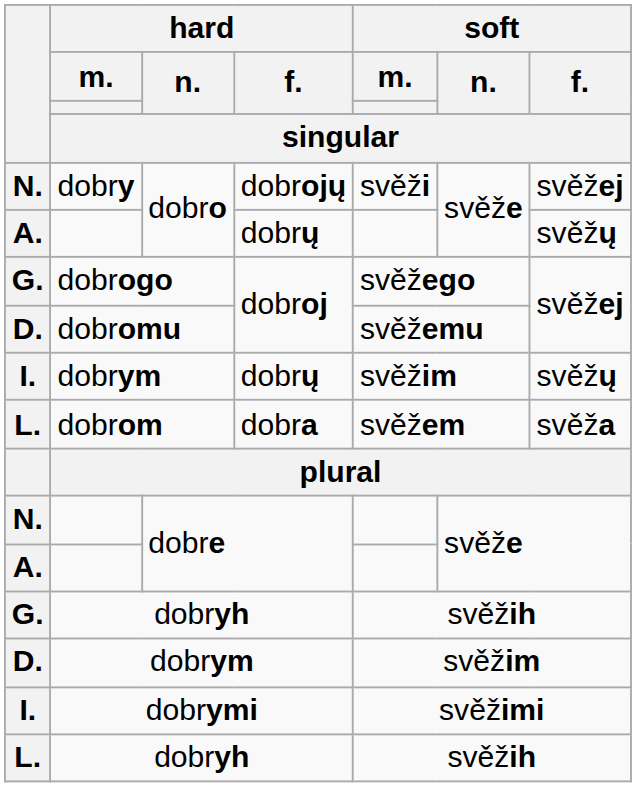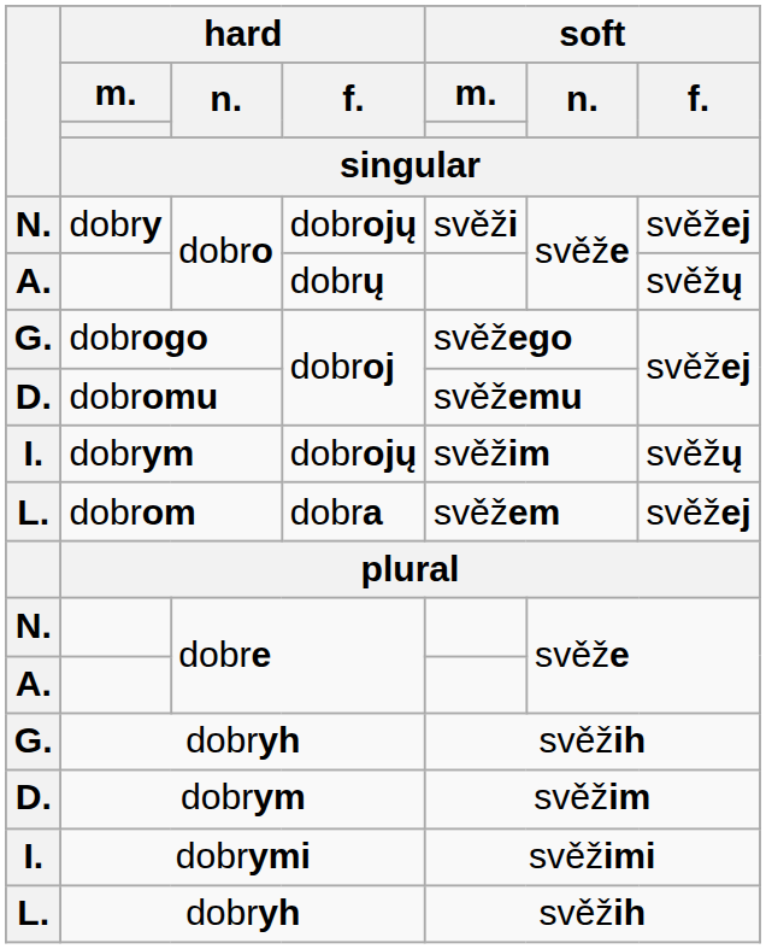I. / dobrym | hard / f. / singular: dobrų -> dobrojų
dobrom | soft / f. / singular: svěža -> svěžej
